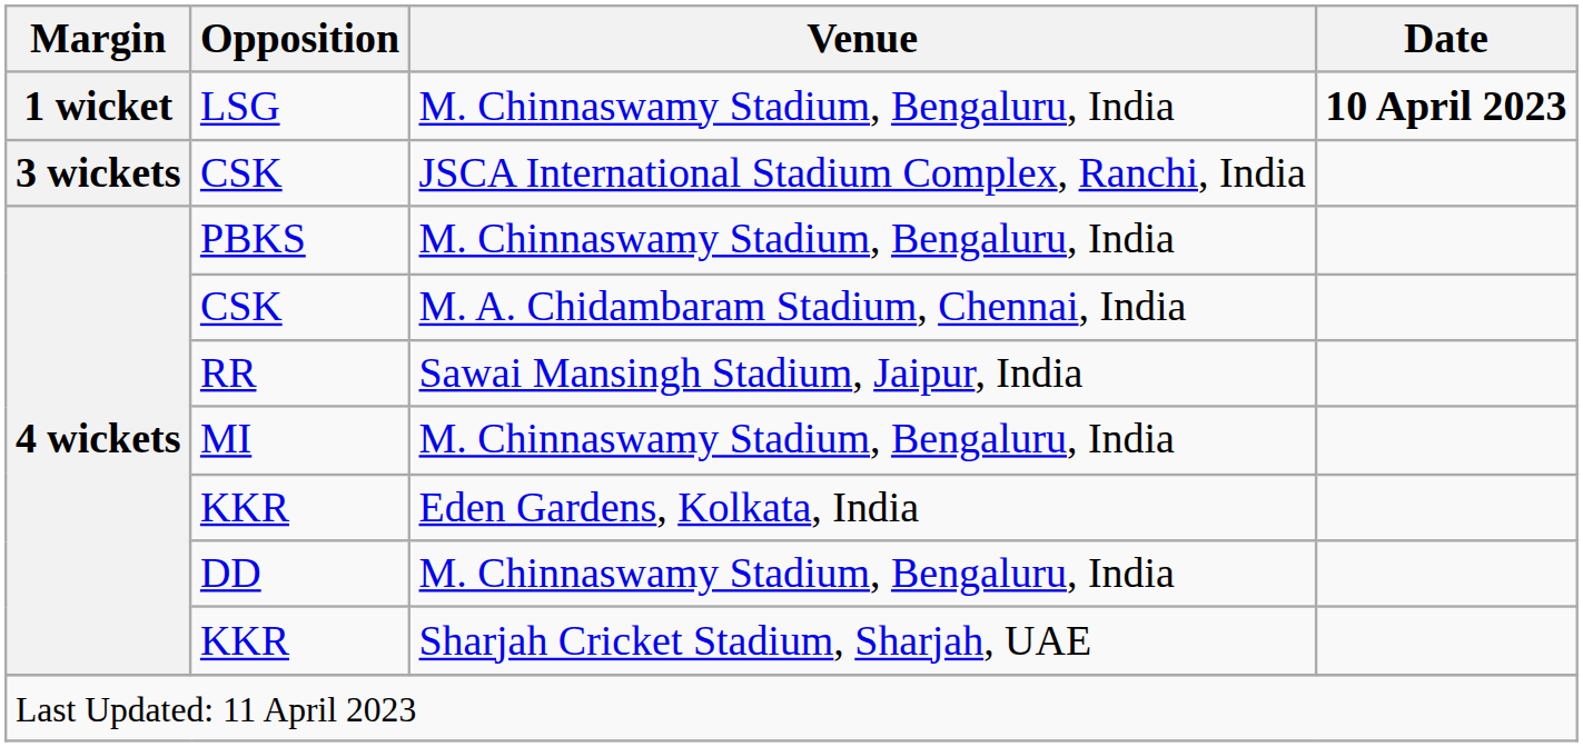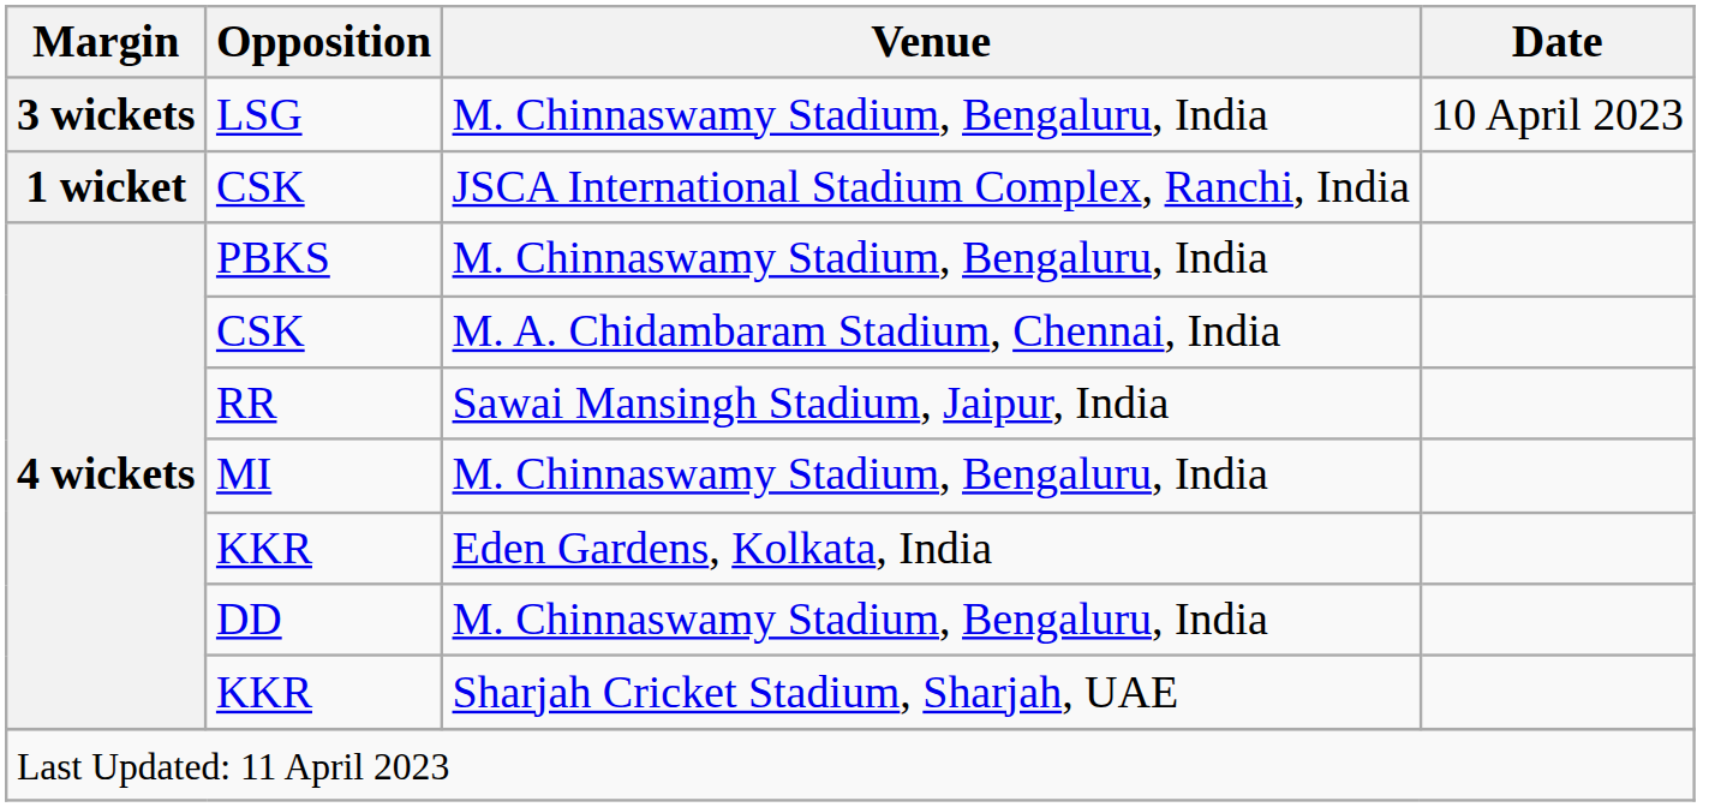LSG | Margin: 1 wicket -> 3 wickets
LSG | Date: bold -> normal
CSK / JSCA International Stadium Complex, Ranchi, India | Margin: 3 wickets -> 1 wicket
